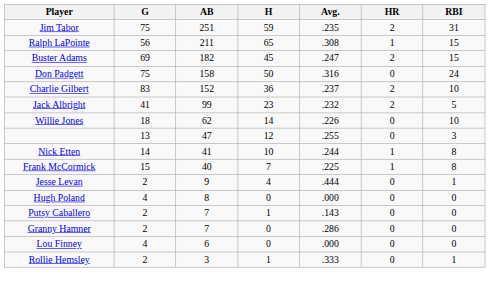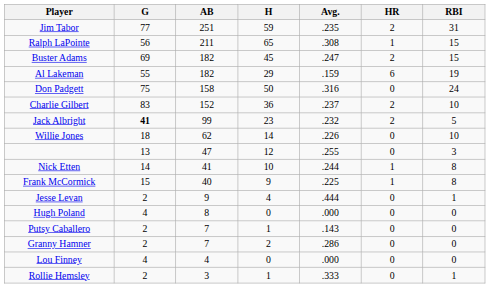Jim Tabor | G: 75 -> 77
+ row: Al Lakeman | 55 | 182 | 29 | .159 | 6 | 19
Jack Albright | G: normal -> bold
Frank McCormick | H: 7 -> 9
Granny Hamner | H: 0 -> 2
Lou Finney | AB: 6 -> 4
